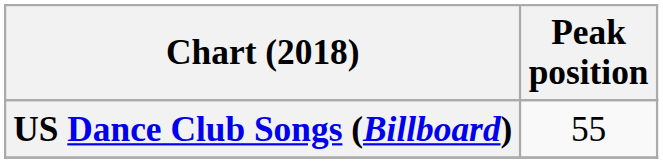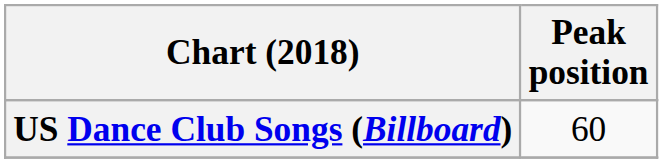US Dance Club Songs (Billboard) | Peak position: 55 -> 60
